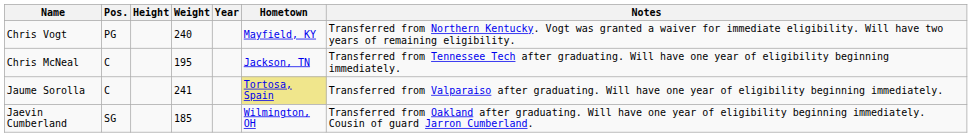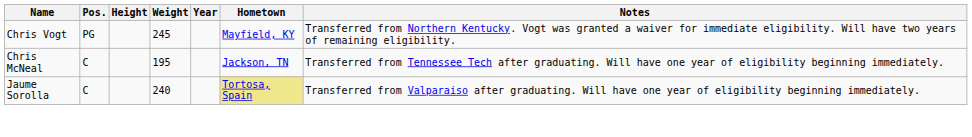Chris Vogt | Weight: 240 -> 245
Jaume Sorolla | Weight: 241 -> 240
- row: Jaevin Cumberland | SG | 185 | Wilmington, OH | Transferred from Oakland after graduating. Will have one year of eligibility beginning immediately. Cousin of guard Jarron Cumberland.
